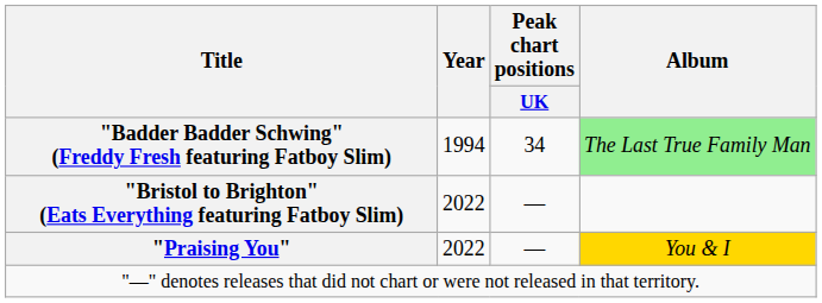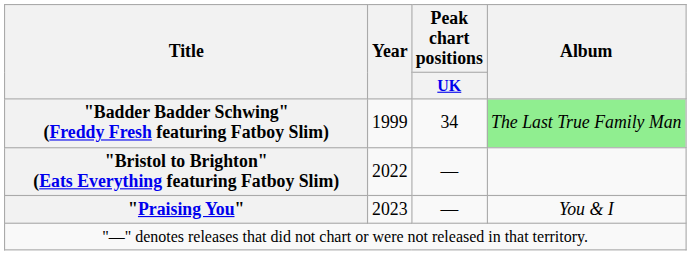"Badder Badder Schwing" (Freddy Fresh featuring Fatboy Slim) | Year: 1994 -> 1999
"Praising You" | Year: 2022 -> 2023
"Praising You" | Album: gold background -> no background
